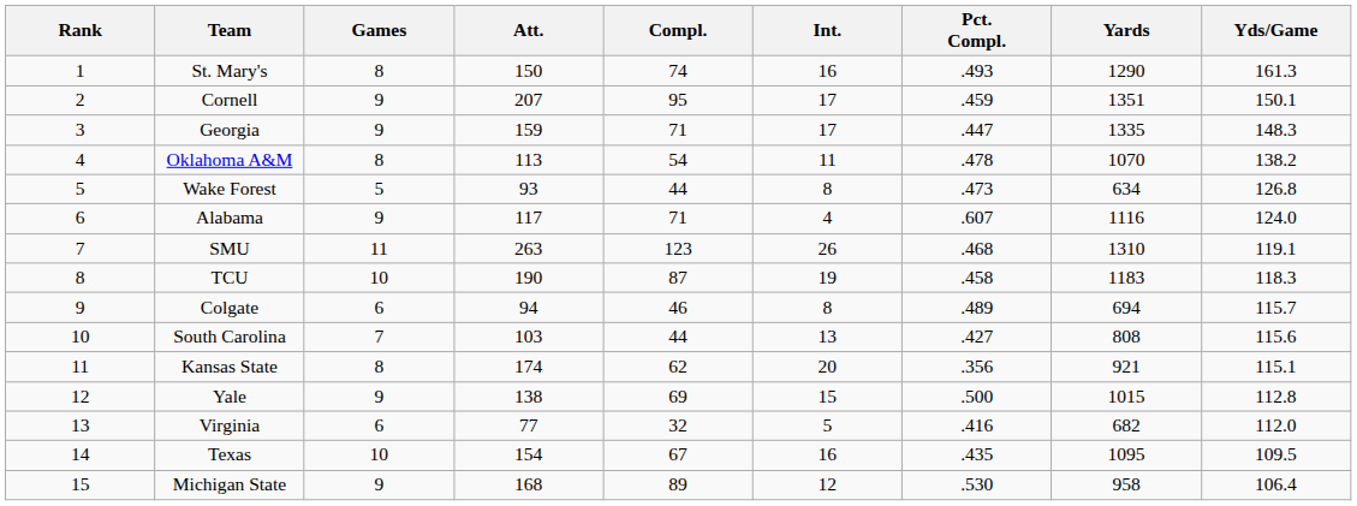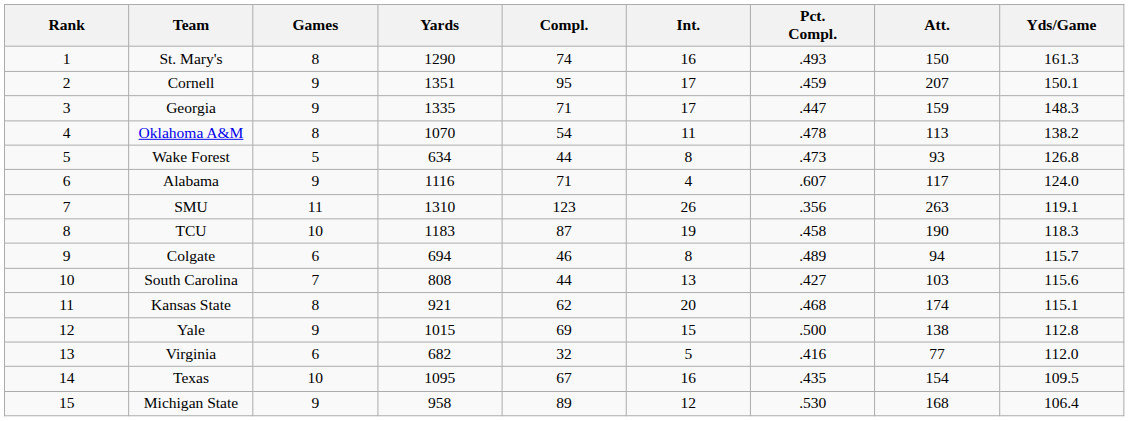columns swapped: Att. <-> Yards
SMU | Pct. Compl.: .468 -> .356
Kansas State | Pct. Compl.: .356 -> .468
